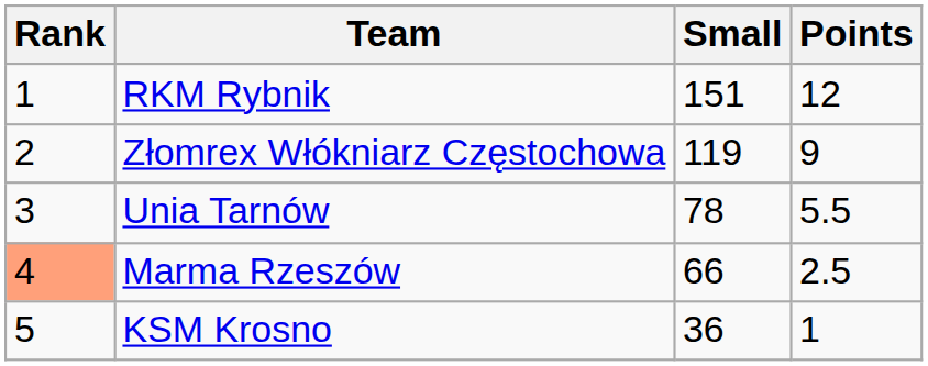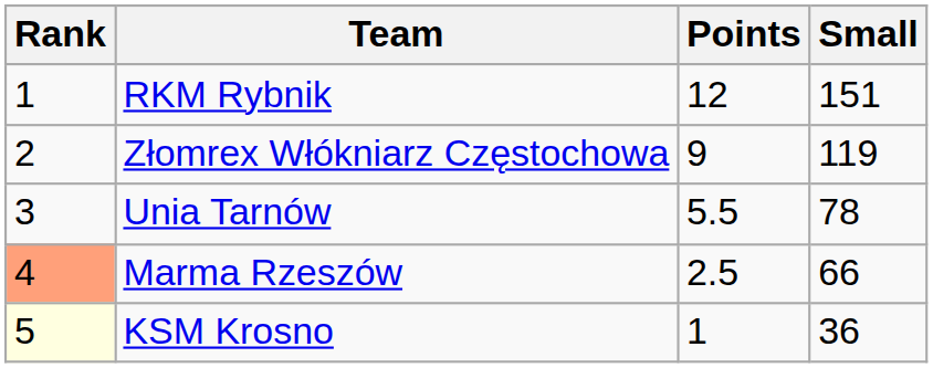columns swapped: Points <-> Small
KSM Krosno | Rank: no background -> lightyellow background
